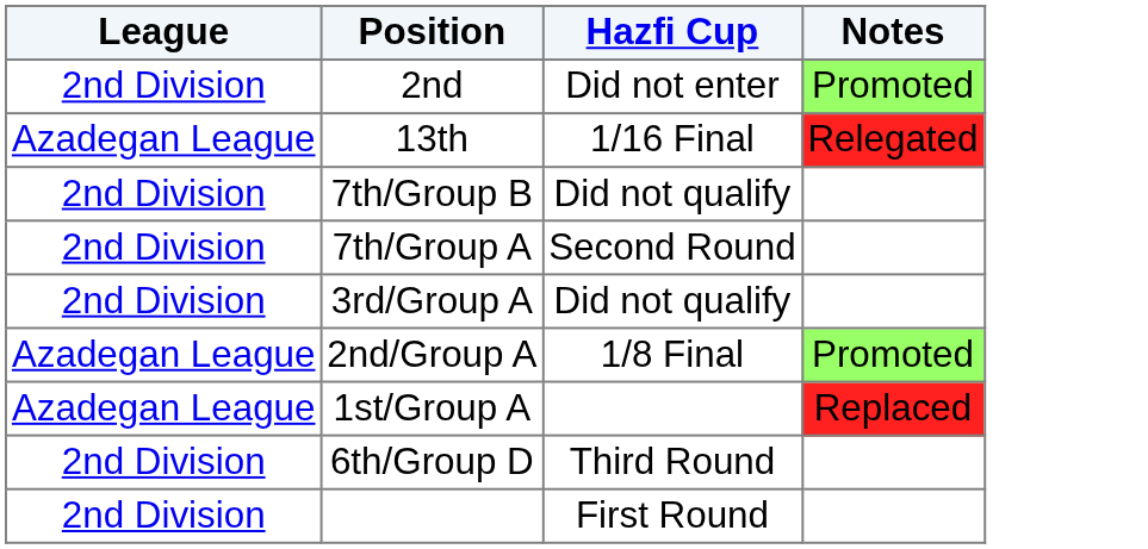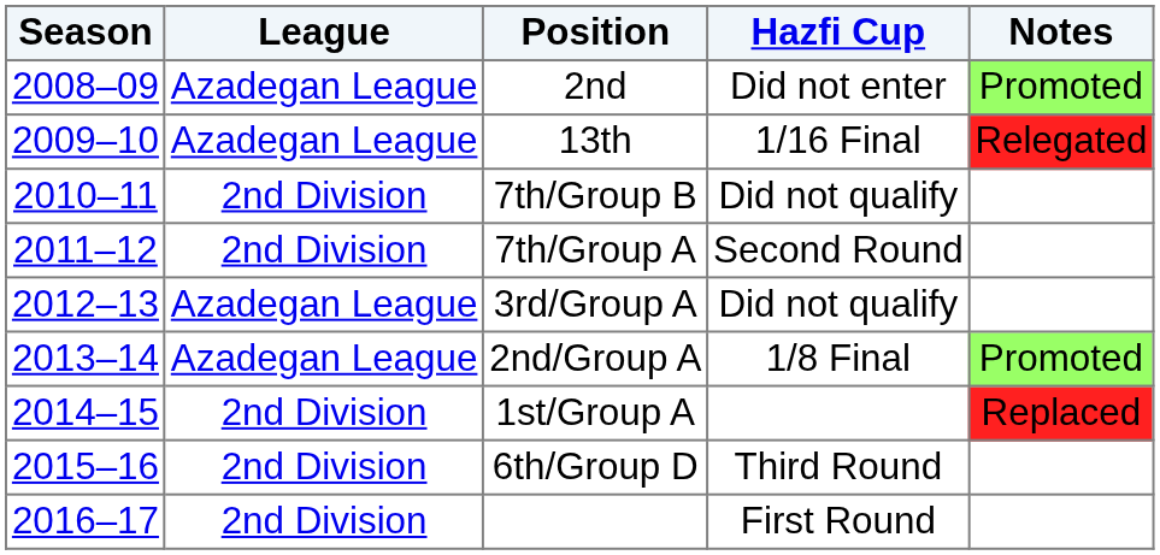+ column: Season | 2008–09 | 2009–10 | 2010–11 | 2011–12 | 2012–13 | 2013–14 | 2014–15 | 2015–16 | 2016–17
2nd | League: 2nd Division -> Azadegan League
3rd/Group A | League: 2nd Division -> Azadegan League
1st/Group A | League: Azadegan League -> 2nd Division
